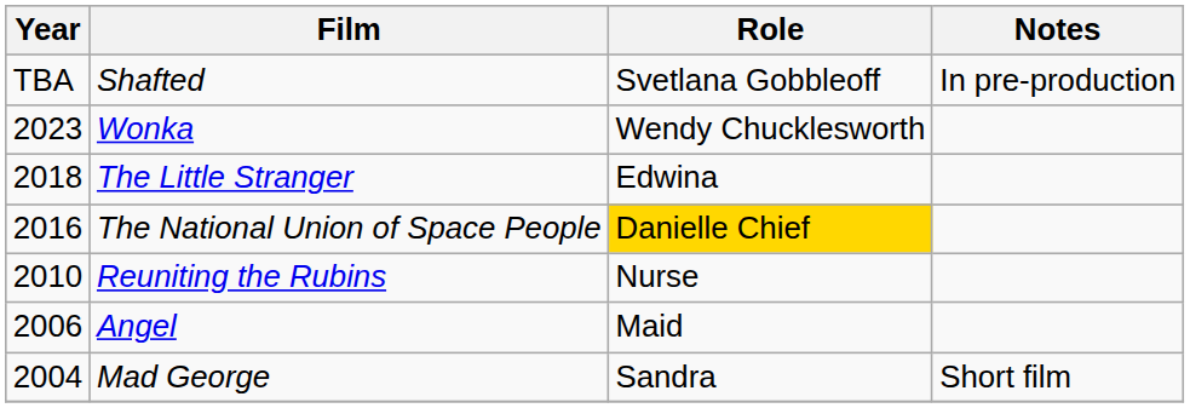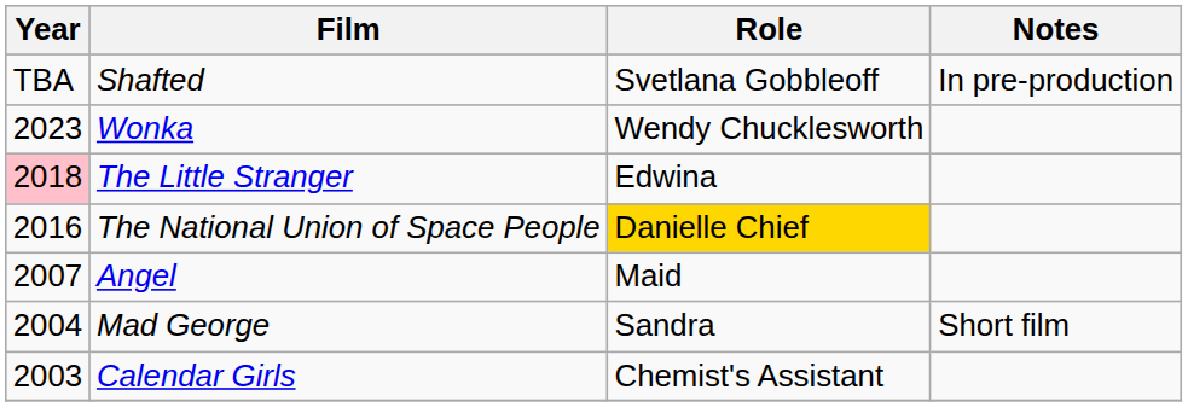The Little Stranger | Year: no background -> pink background
- row: 2010 | Reuniting the Rubins | Nurse
Angel | Year: 2006 -> 2007
+ row: 2003 | Calendar Girls | Chemist's Assistant
